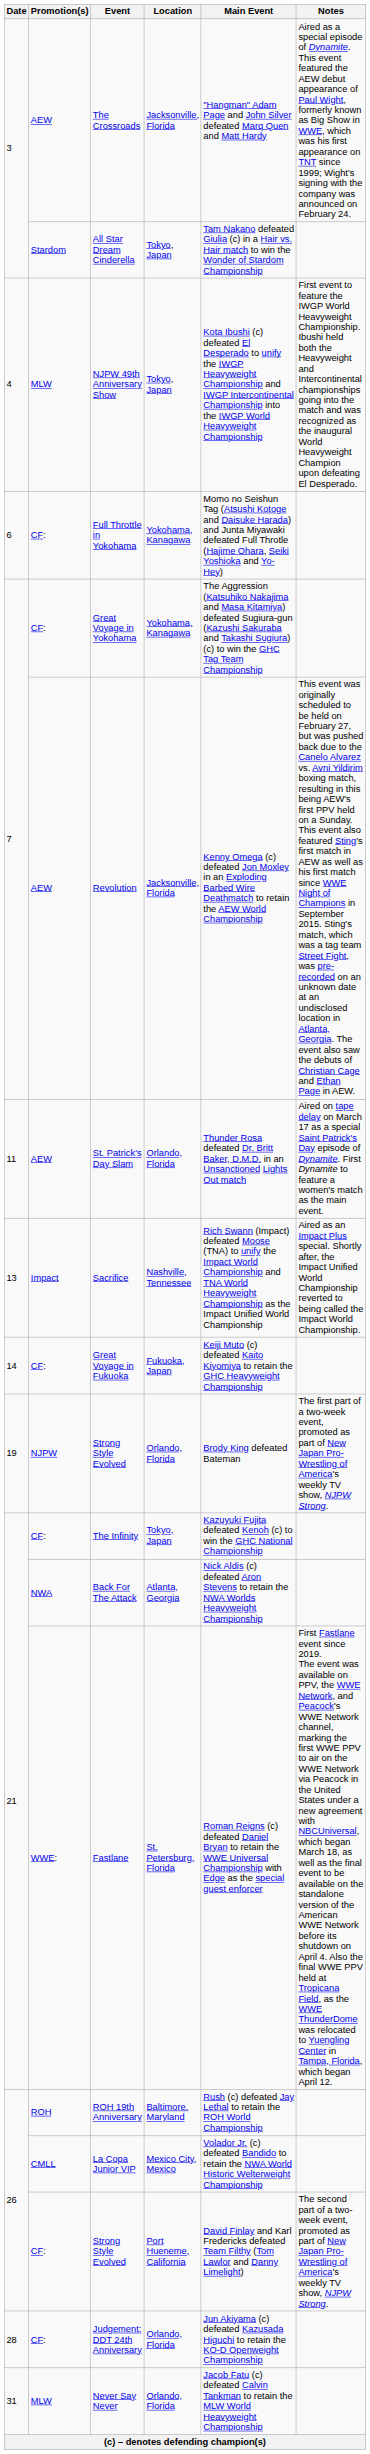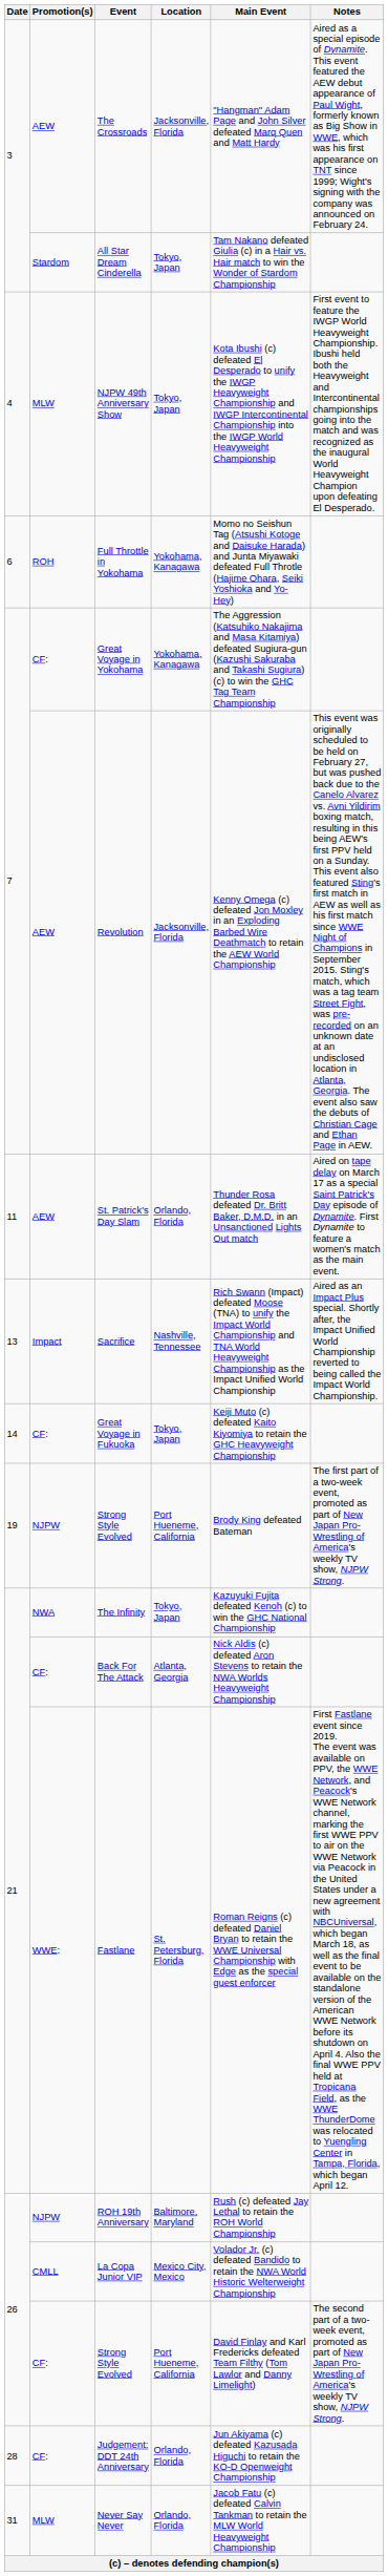Full Throttle in Yokohama | Promotion(s): CF: -> ROH
Great Voyage in Fukuoka | Location: Fukuoka, Japan -> Tokyo, Japan
19 / Strong Style Evolved | Location: Orlando, Florida -> Port Hueneme, California
The Infinity | Promotion(s): CF: -> NWA
Back For The Attack | Promotion(s): NWA -> CF:
ROH 19th Anniversary | Promotion(s): ROH -> NJPW
